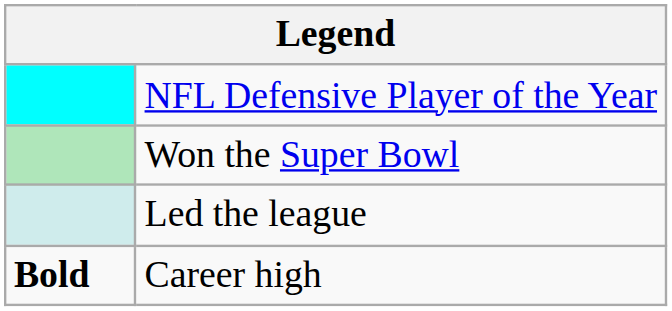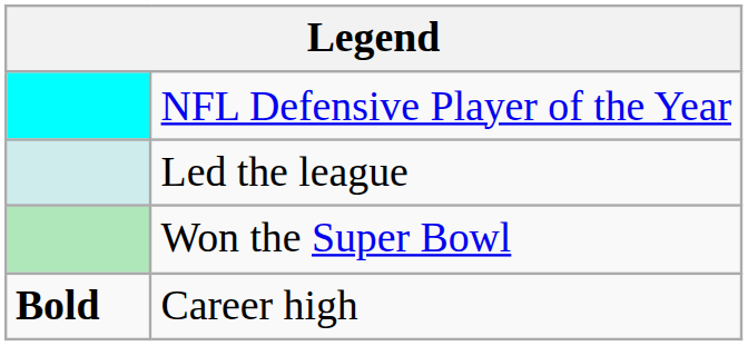rows swapped: Won the Super Bowl <-> Led the league
